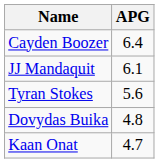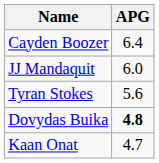JJ Mandaquit | APG: 6.1 -> 6.0
Dovydas Buika | APG: normal -> bold
